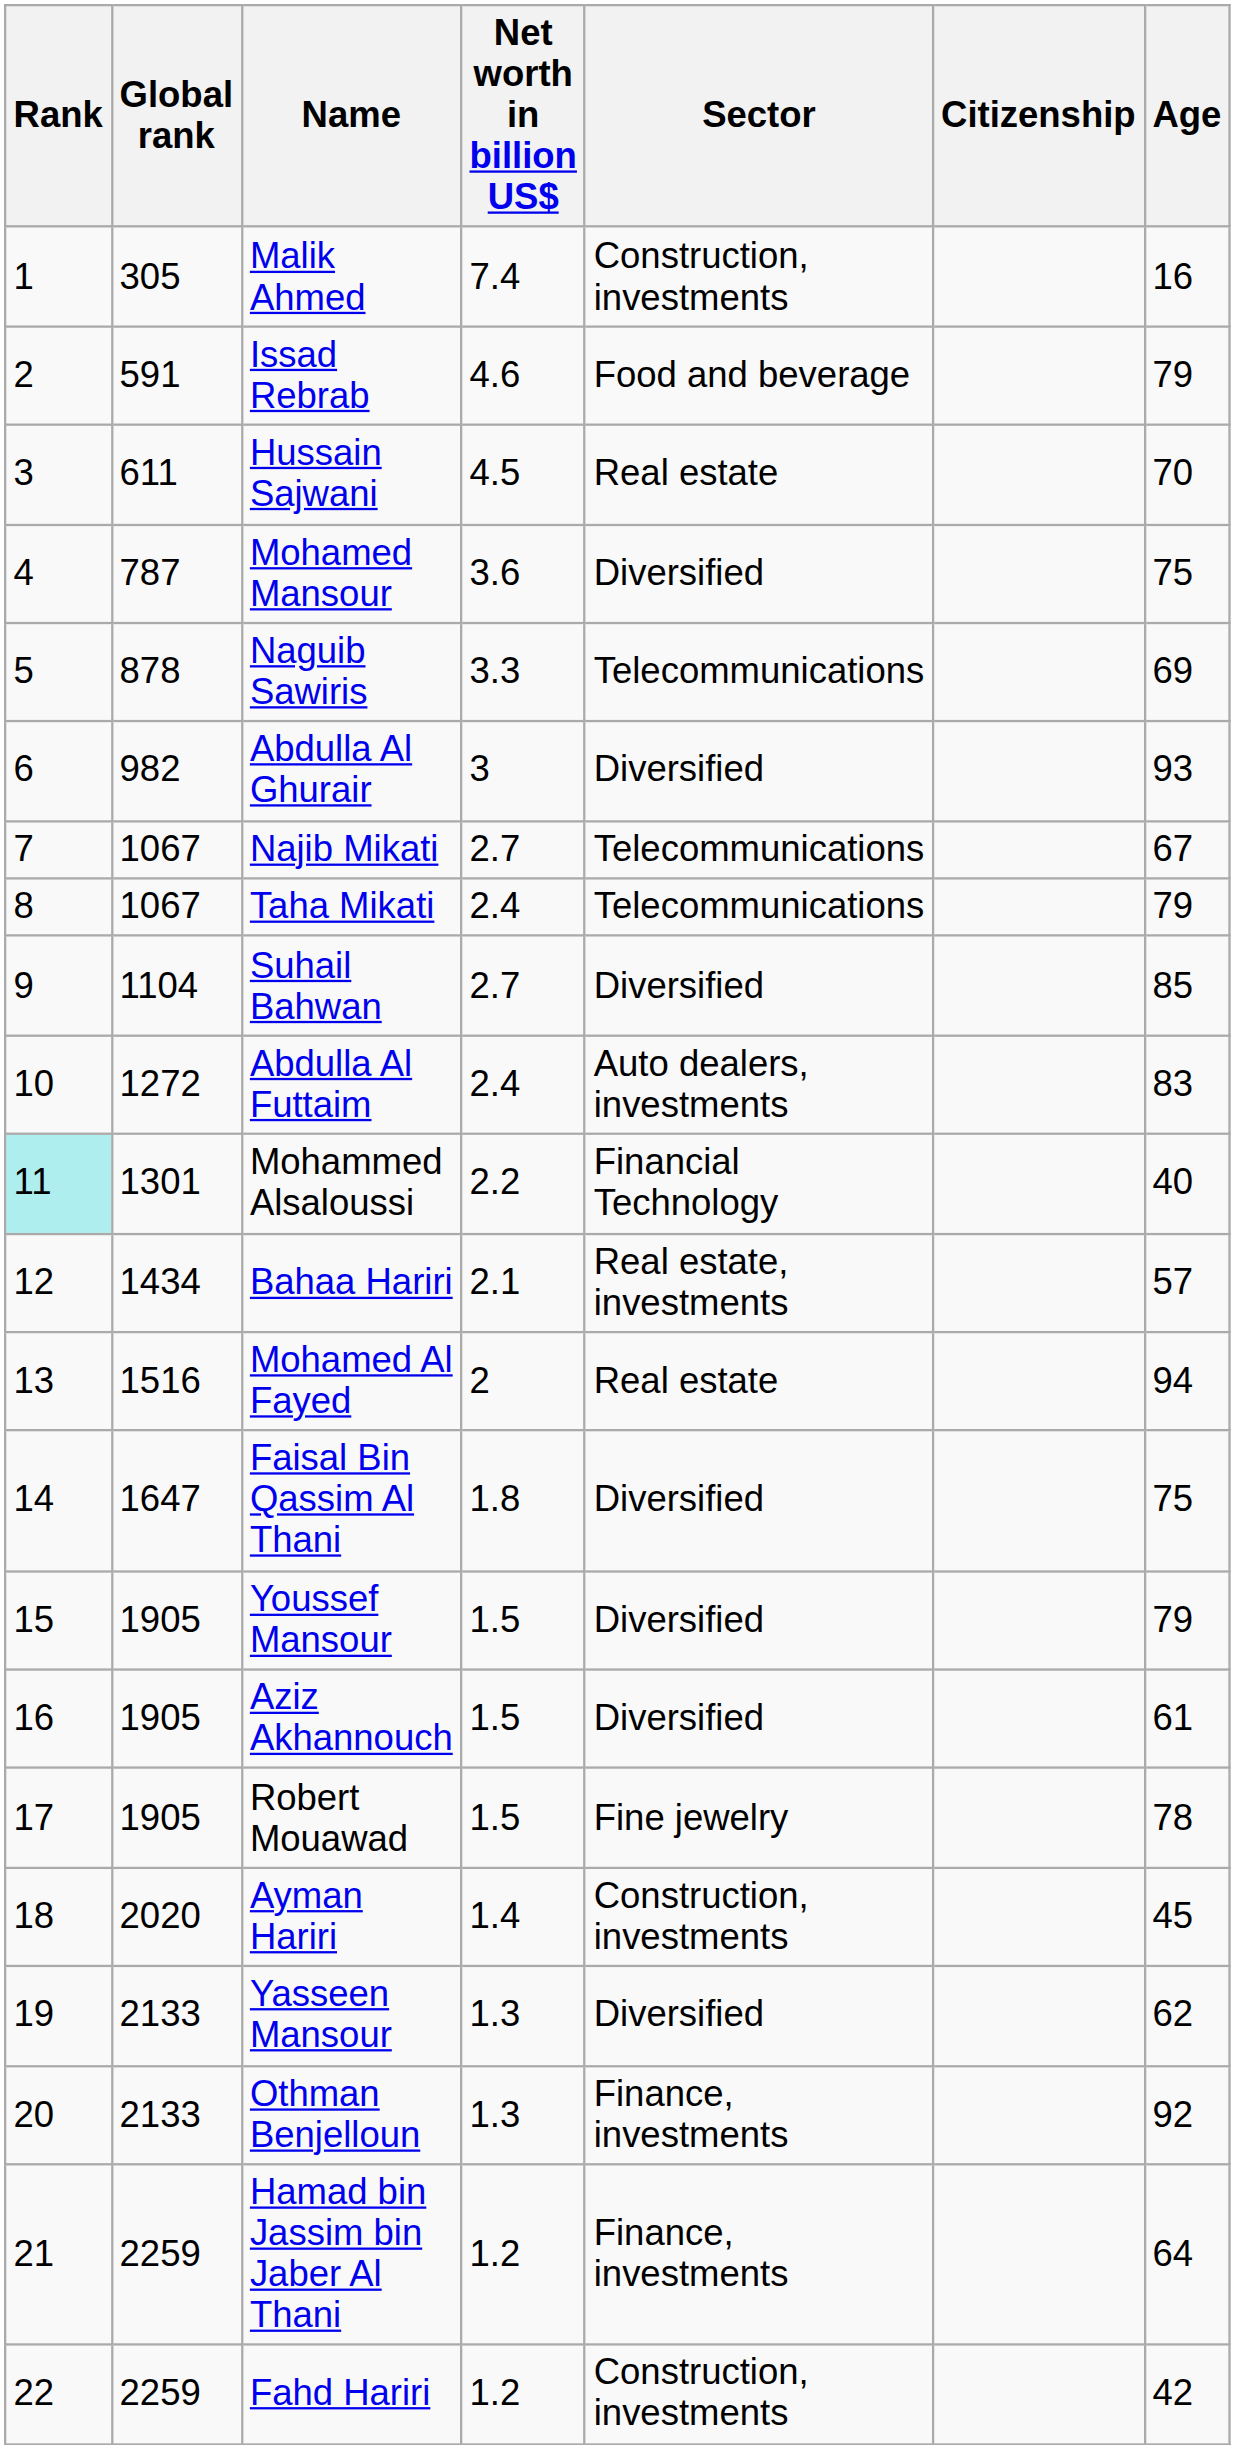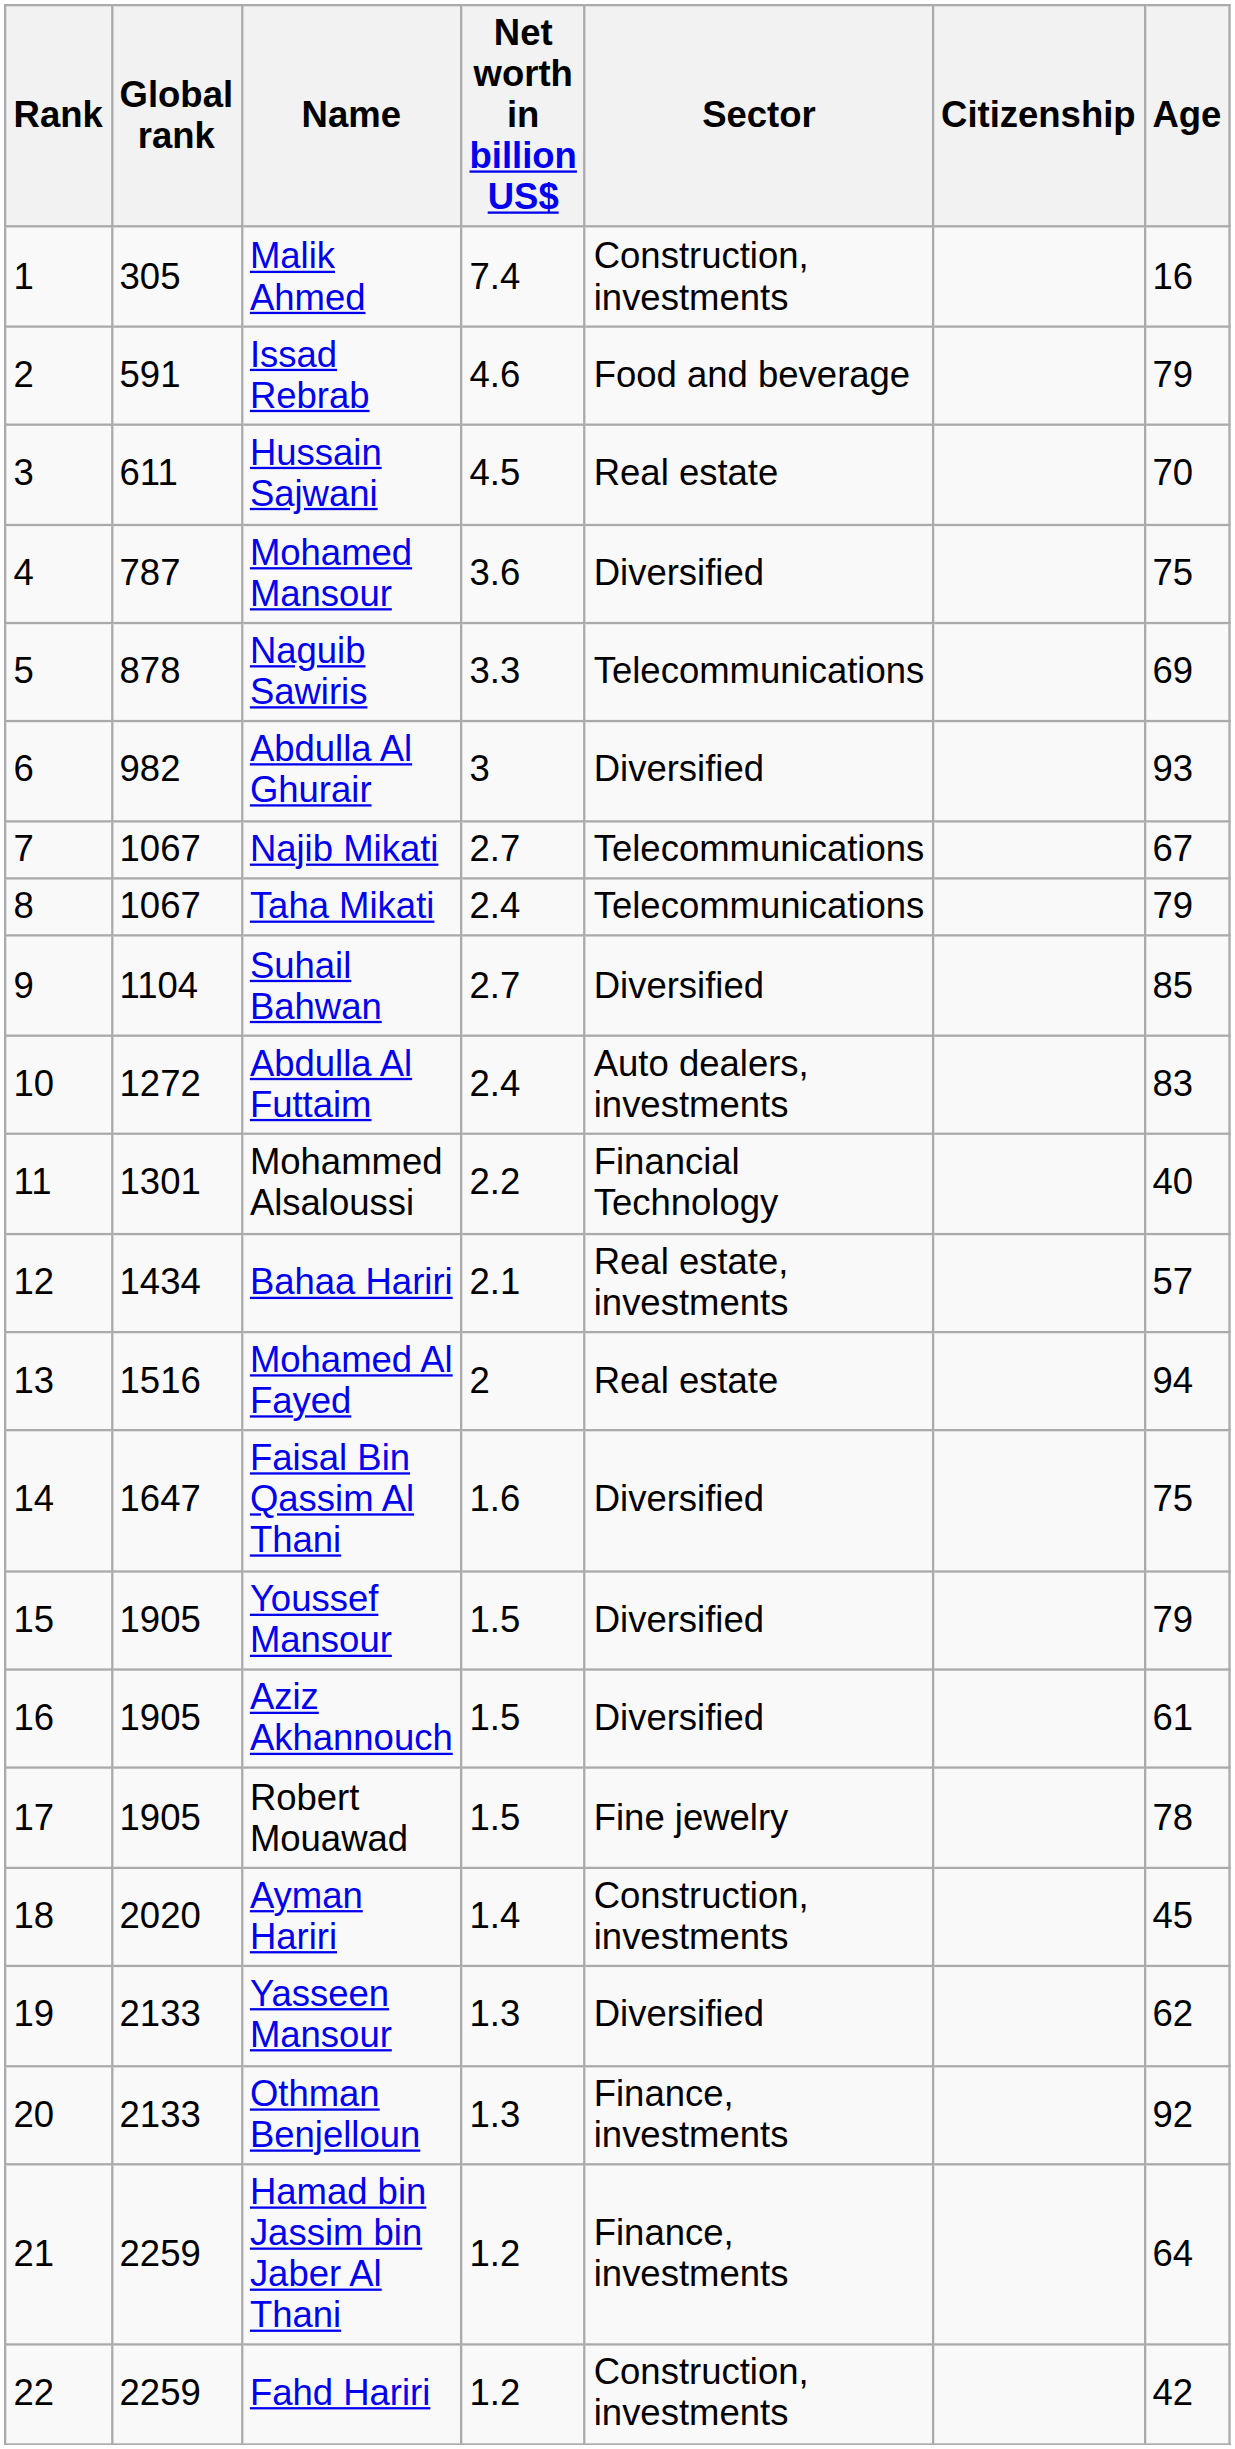Mohammed Alsaloussi | Rank: paleturquoise background -> no background
Faisal Bin Qassim Al Thani | Net worth in billion US$: 1.8 -> 1.6
